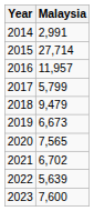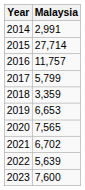2016 | Malaysia: 11,957 -> 11,757
2018 | Malaysia: 9,479 -> 3,359
2019 | Malaysia: 6,673 -> 6,653
